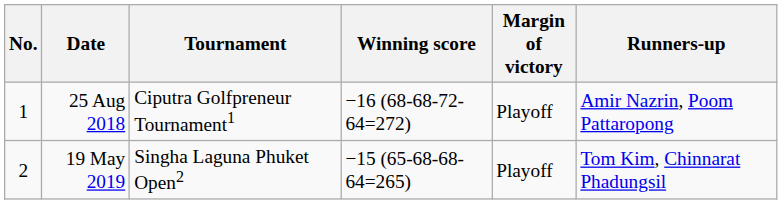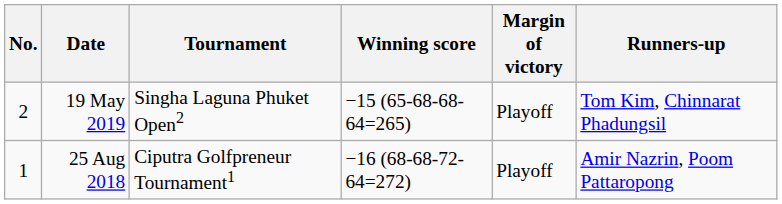rows swapped: 25 Aug 2018 <-> 19 May 2019
